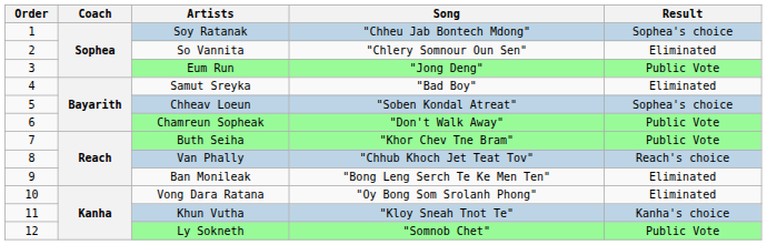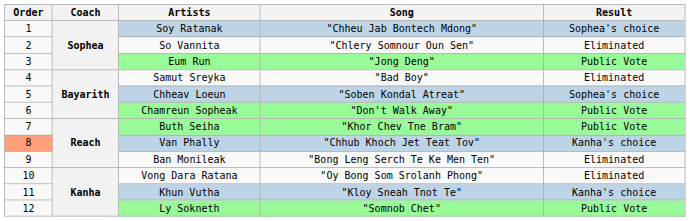Van Phally | Order: no background -> lightsalmon background
Van Phally | Result: Reach's choice -> Kanha's choice
